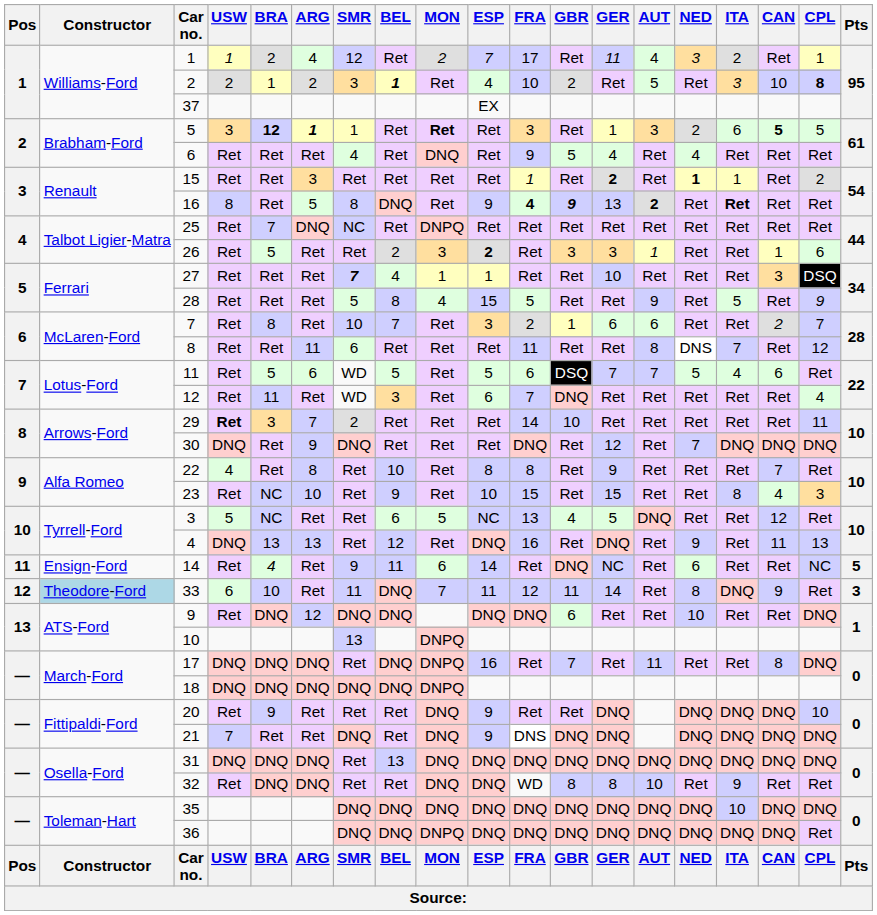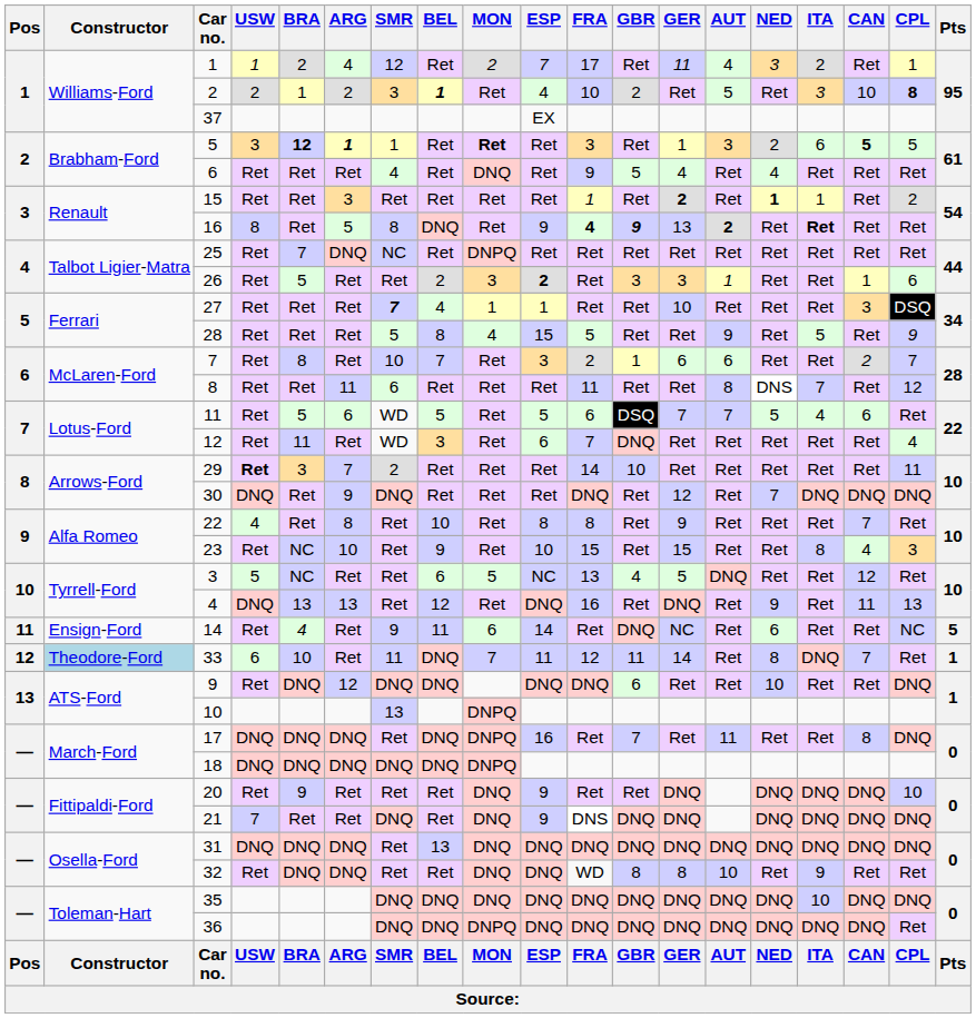33 | CAN: 9 -> 7
33 | Pts: 3 -> 1
